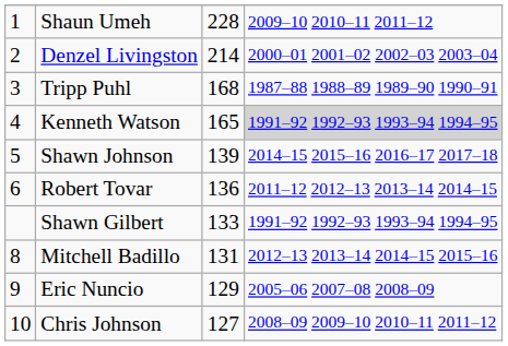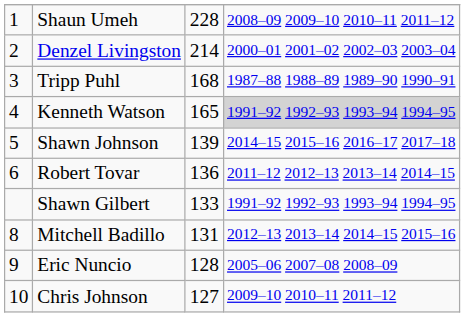Shaun Umeh | column 4: 2009–10 2010–11 2011–12 -> 2008–09 2009–10 2010–11 2011–12
Eric Nuncio | column 3: 129 -> 128
Chris Johnson | column 4: 2008–09 2009–10 2010–11 2011–12 -> 2009–10 2010–11 2011–12
